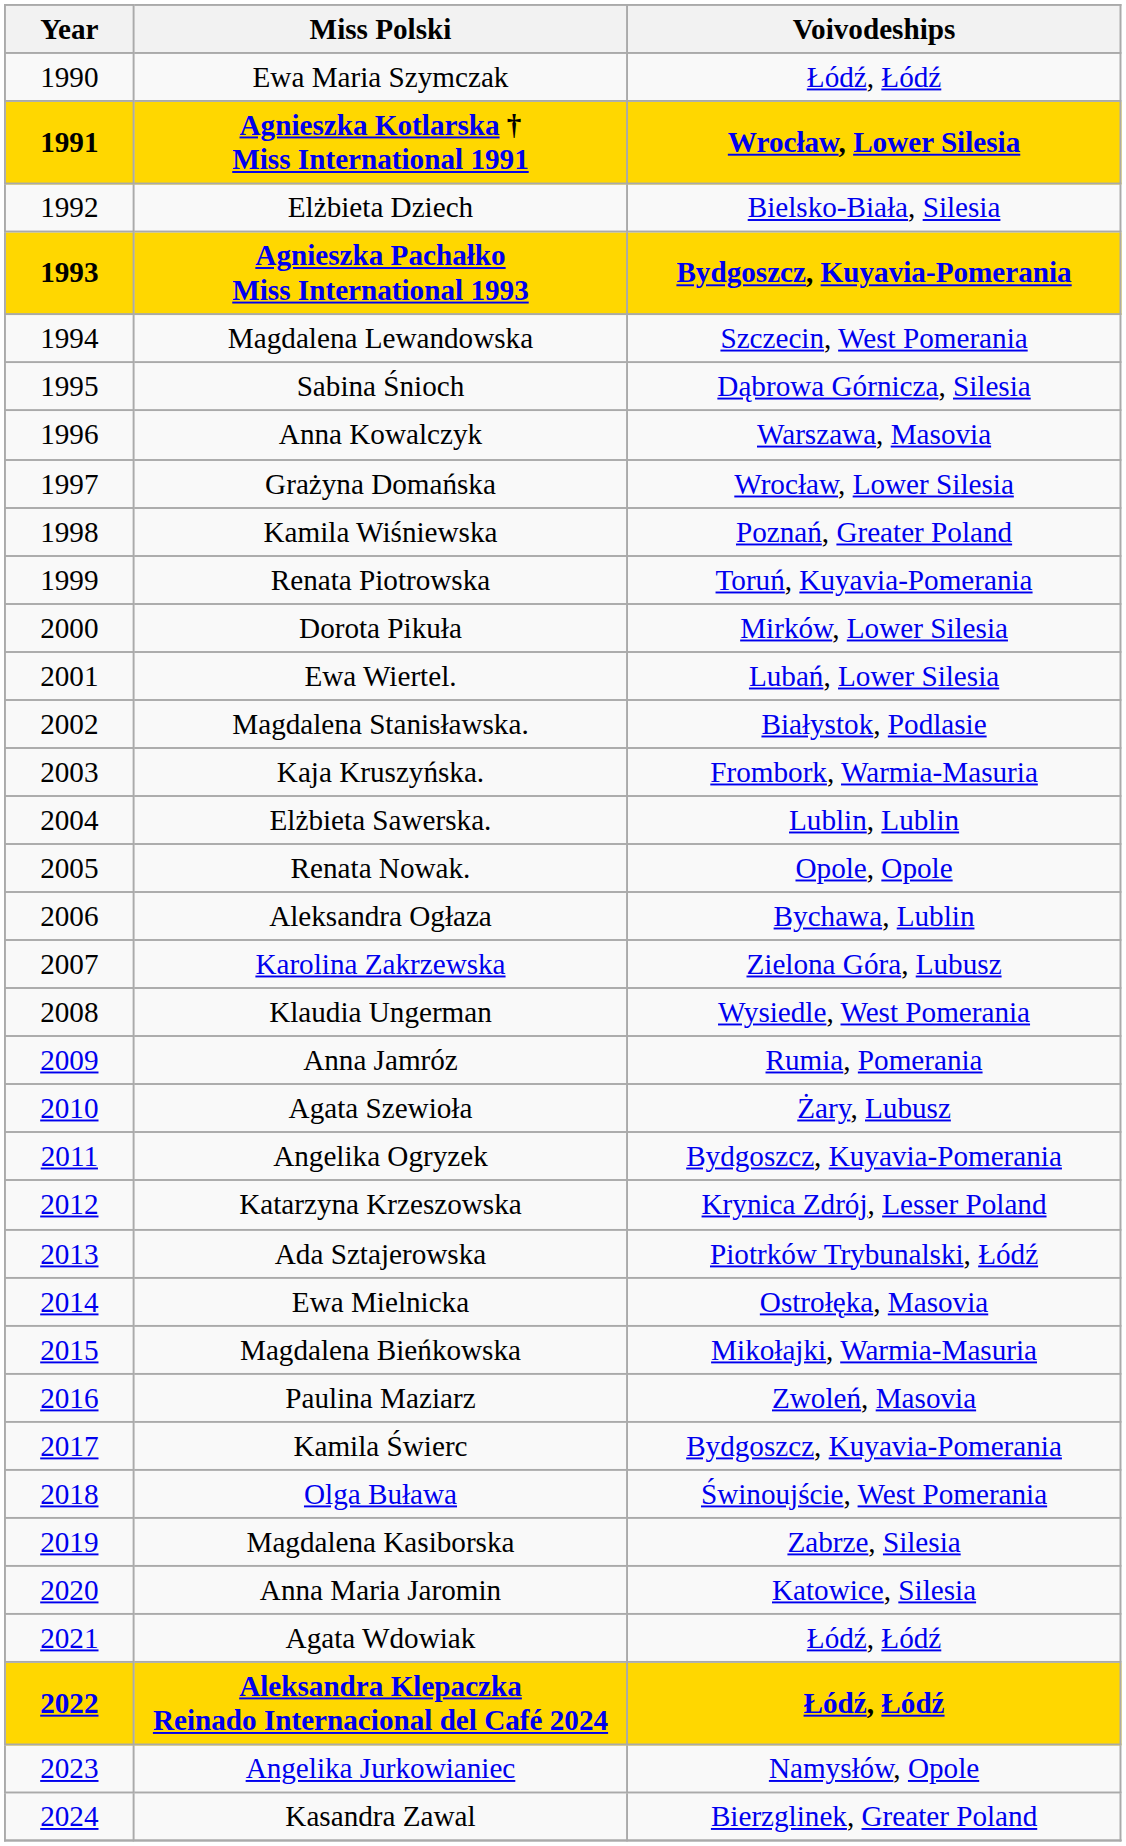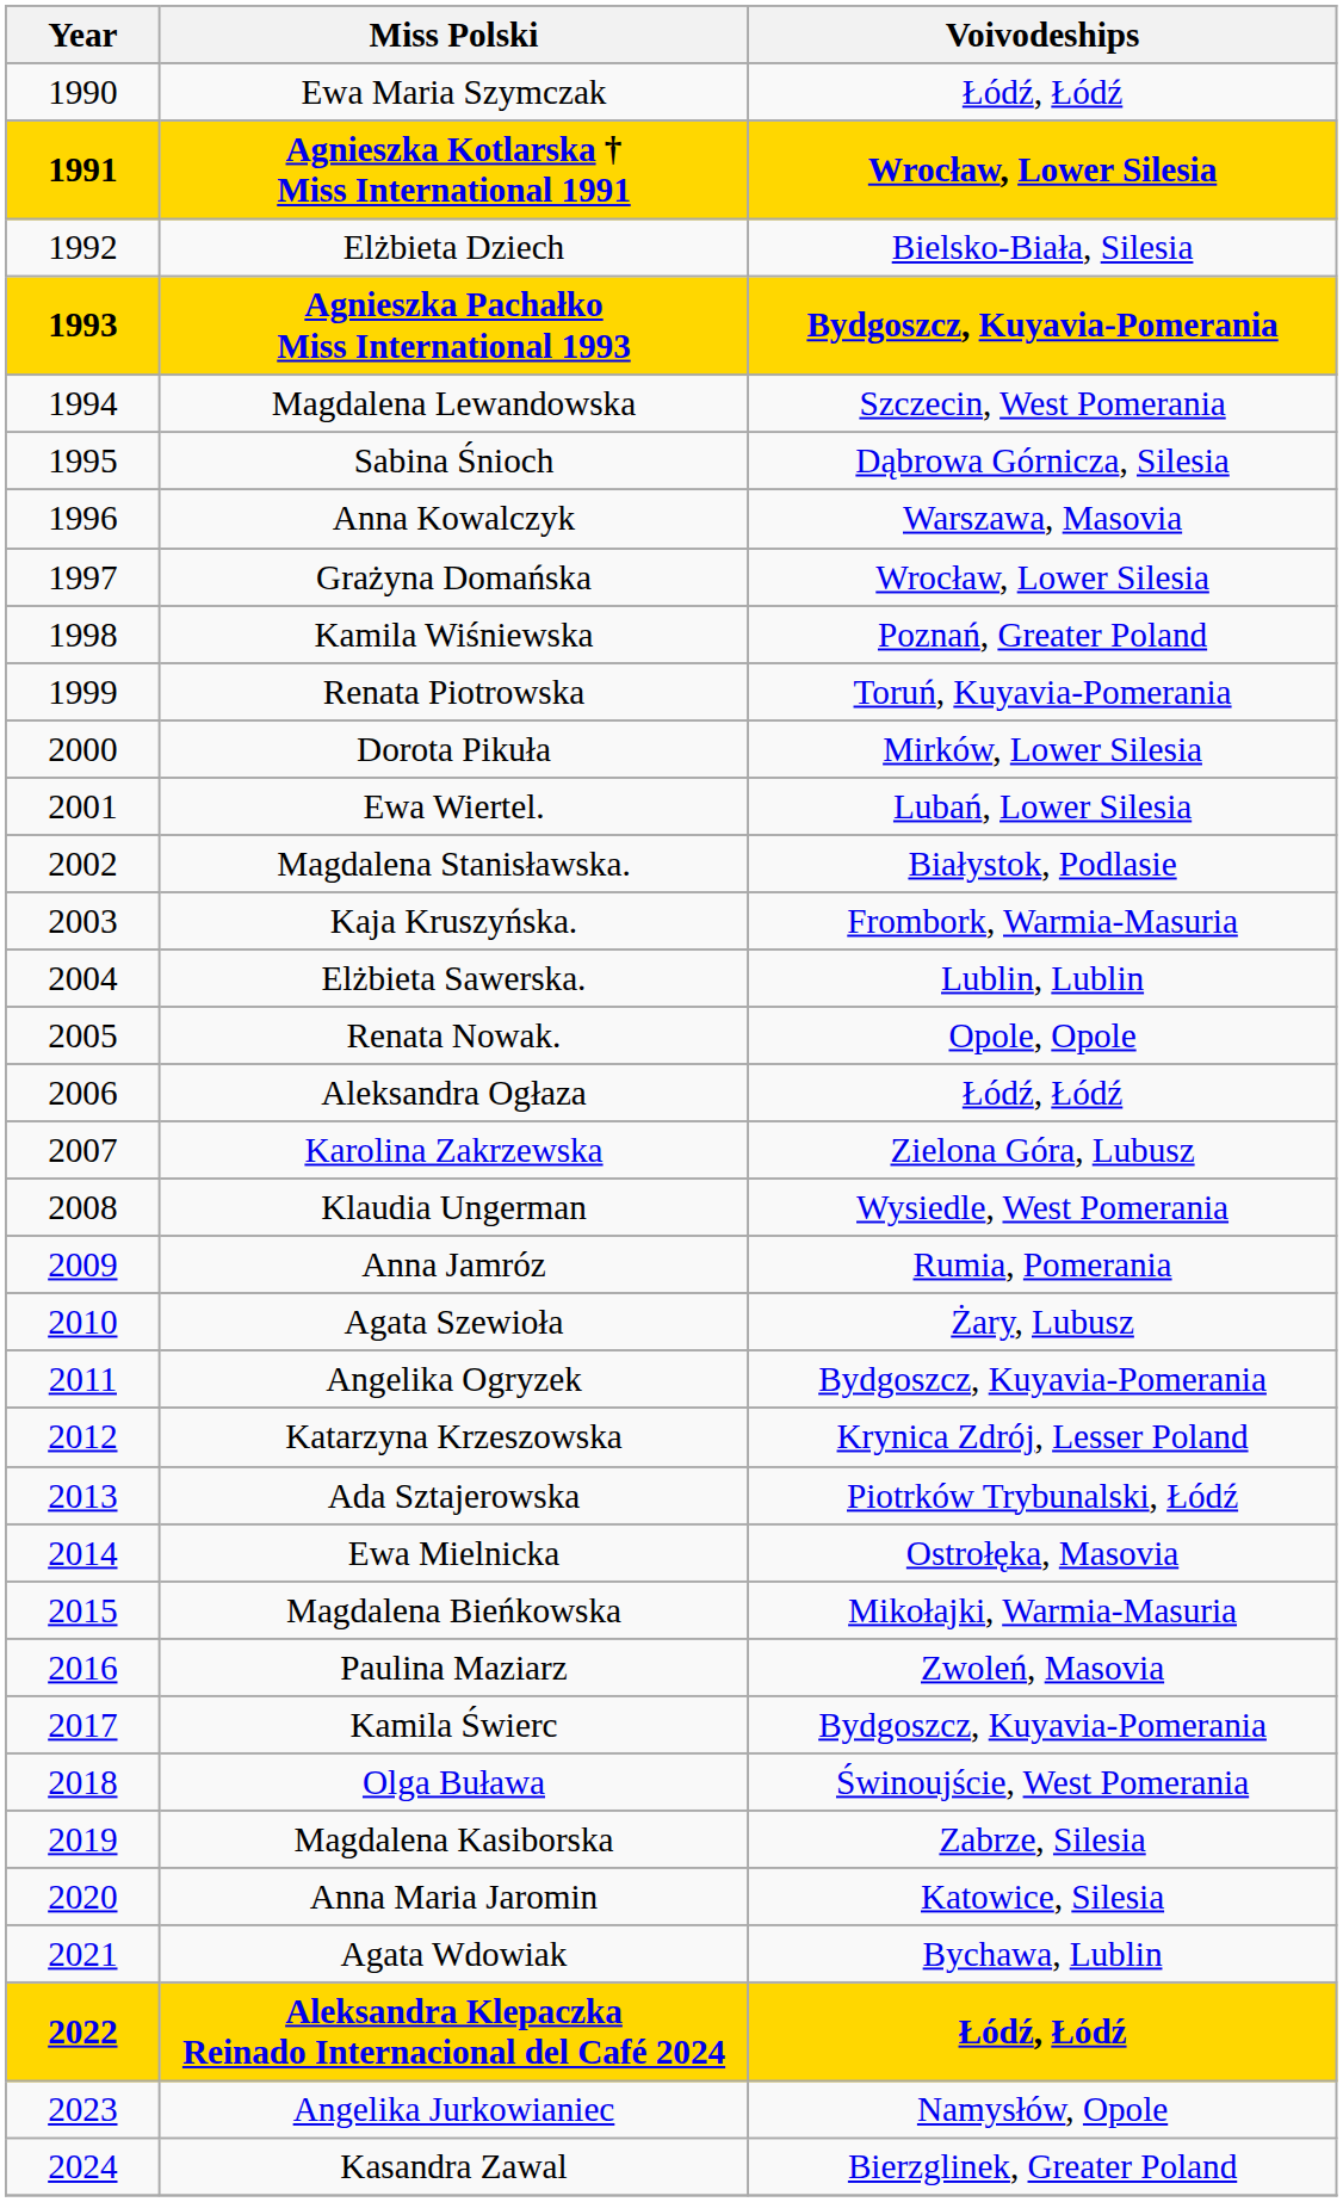Aleksandra Ogłaza | Voivodeships: Bychawa, Lublin -> Łódź, Łódź
Agata Wdowiak | Voivodeships: Łódź, Łódź -> Bychawa, Lublin
